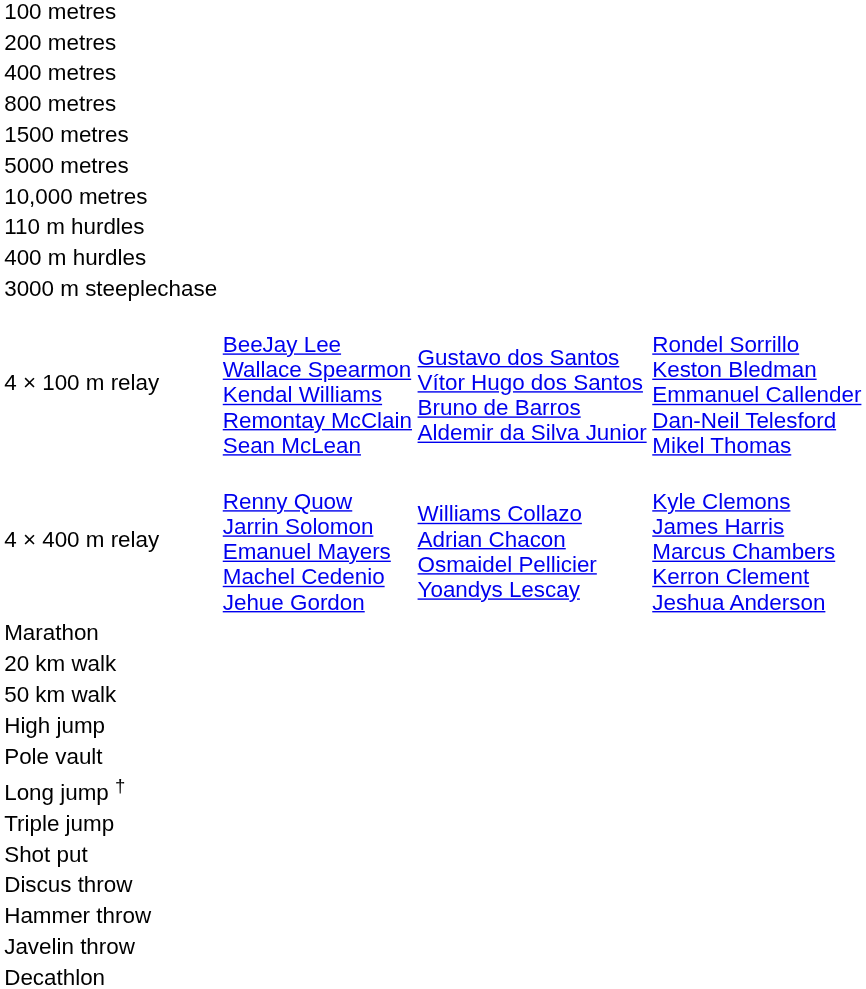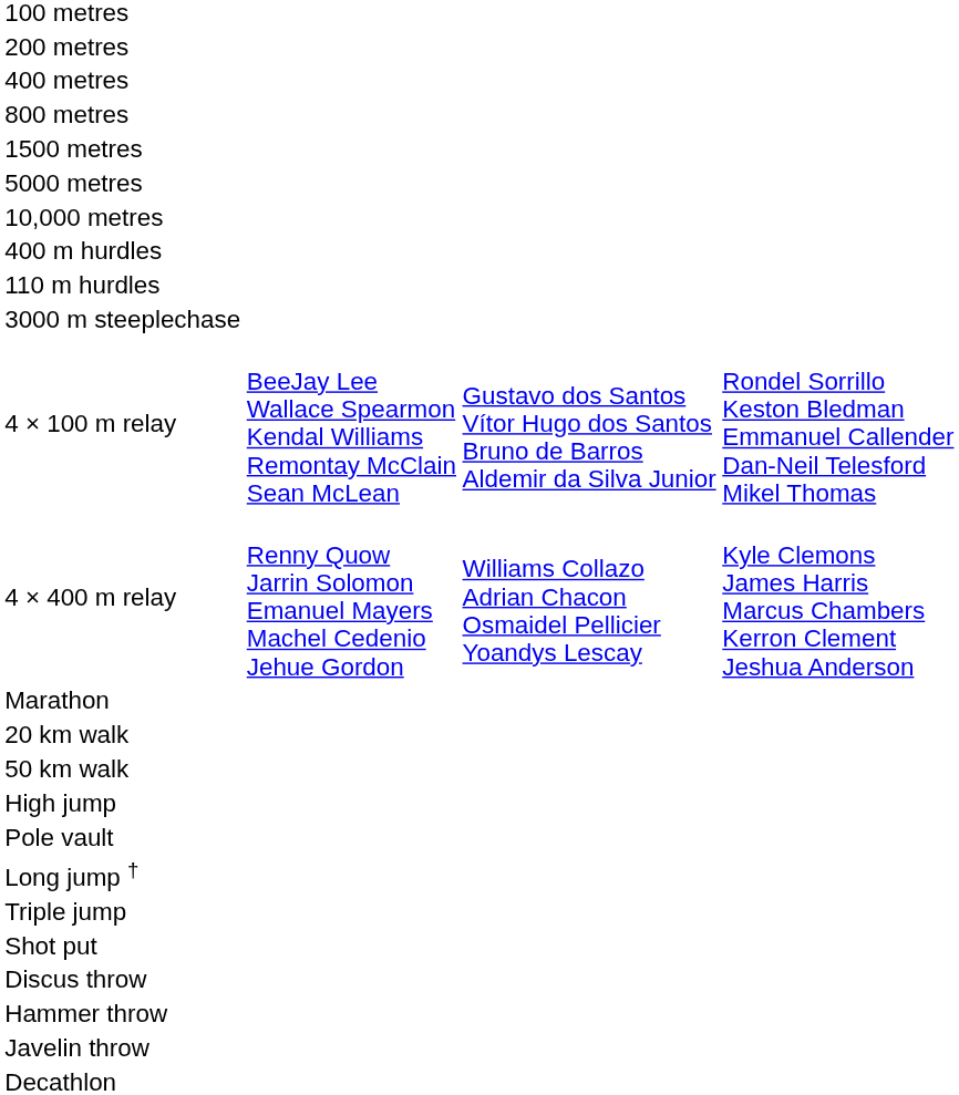rows swapped: 110 m hurdles <-> 400 m hurdles
